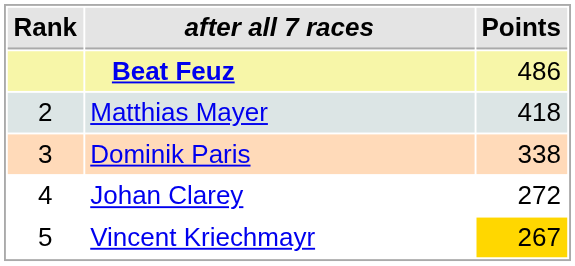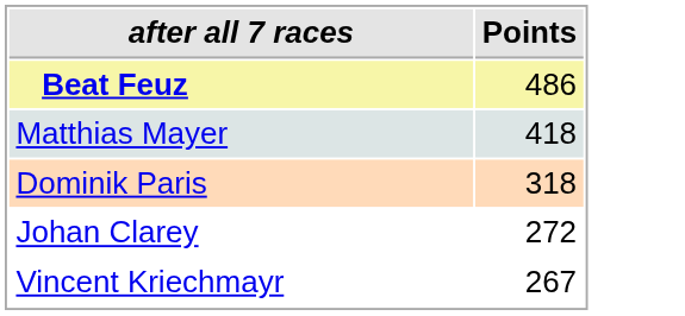- column: Rank | 2 | 3 | 4 | 5
Dominik Paris | Points: 338 -> 318
Vincent Kriechmayr | Points: gold background -> no background
